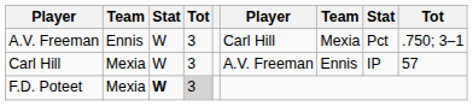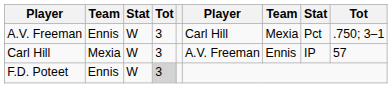F.D. Poteet | column 2: Mexia -> Ennis
F.D. Poteet | column 3: bold -> normal
